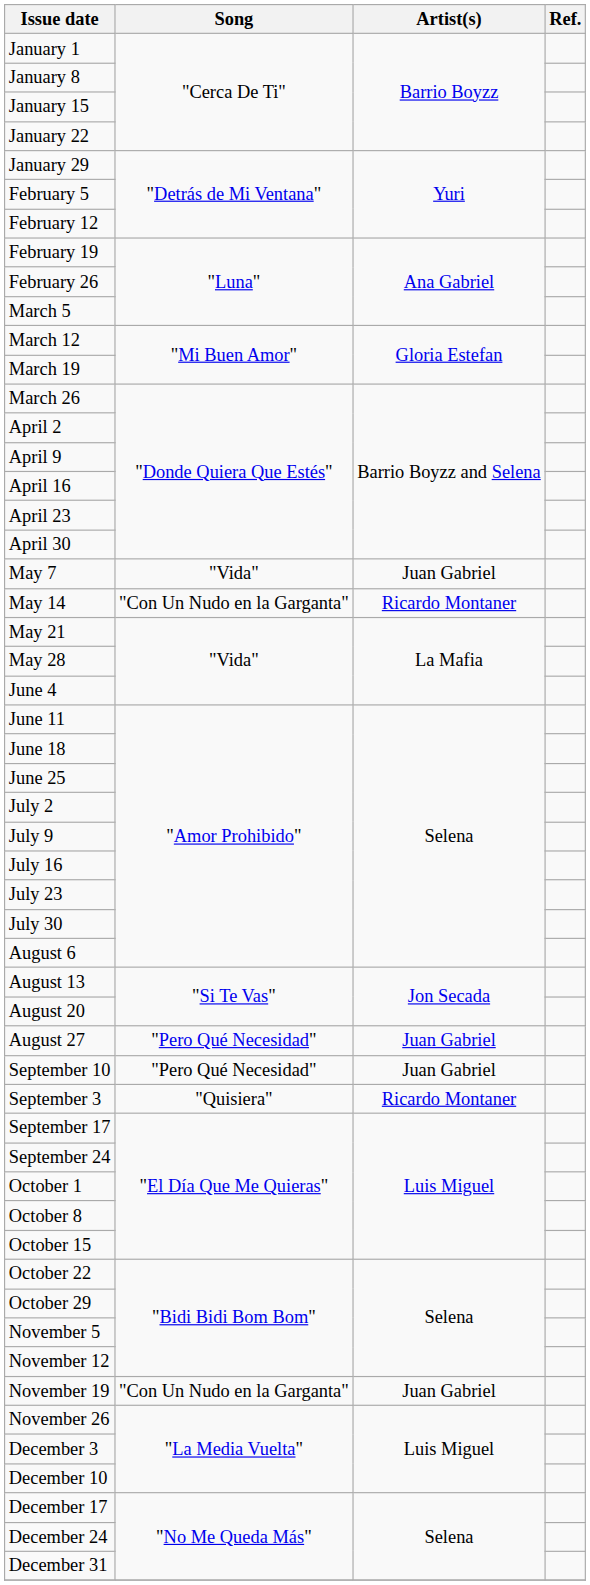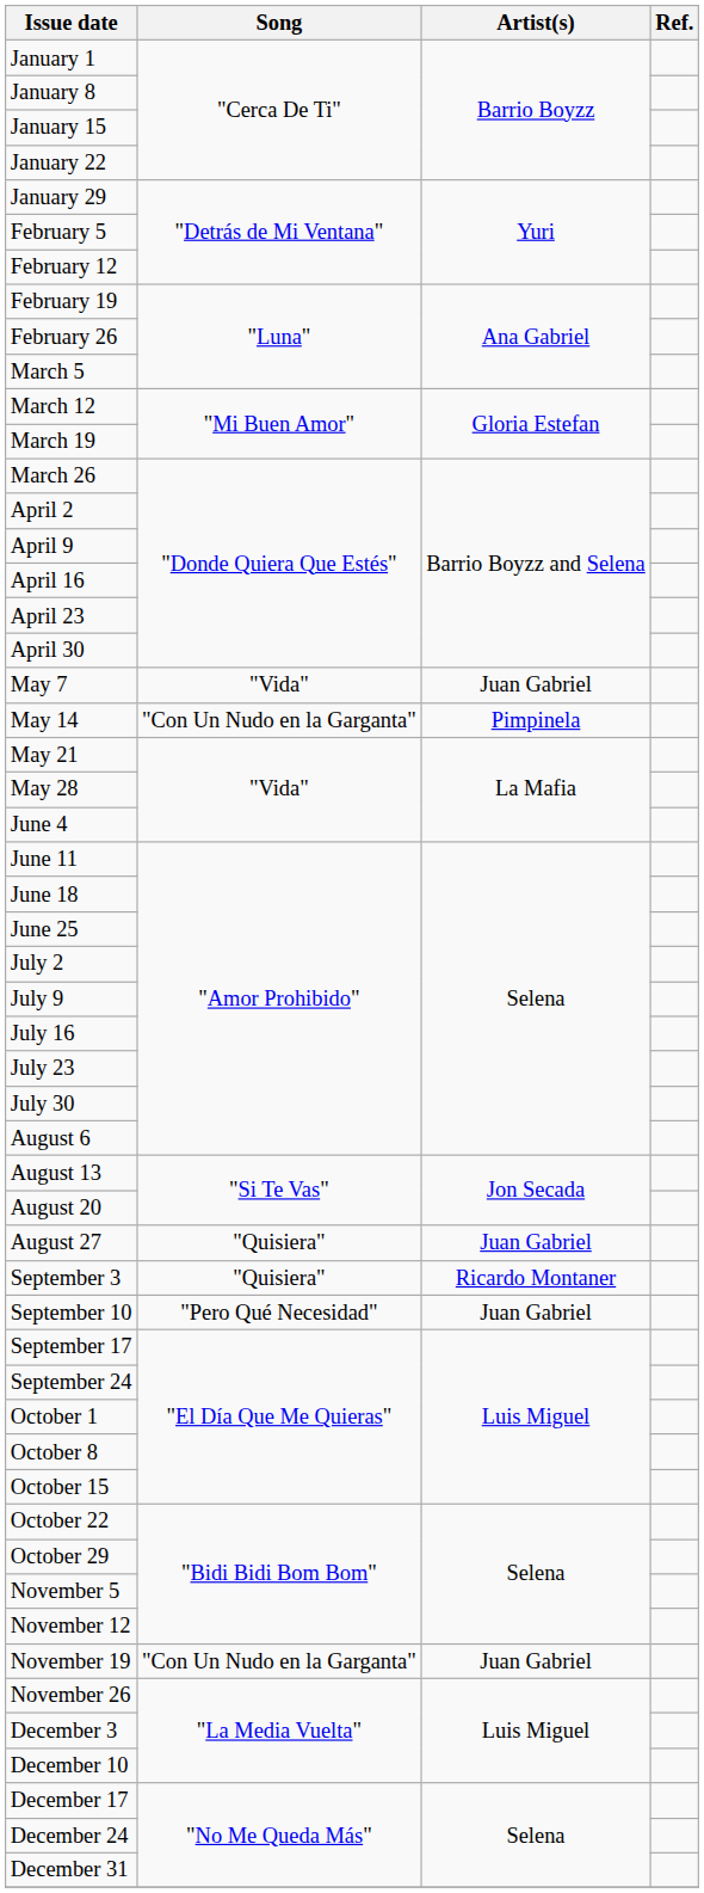May 14 | Artist(s): Ricardo Montaner -> Pimpinela
August 27 | Song: "Pero Qué Necesidad" -> "Quisiera"
rows swapped: September 3 <-> September 10
